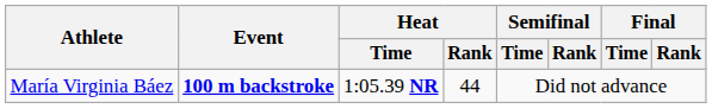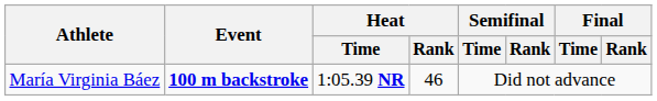María Virginia Báez | Heat / Rank: 44 -> 46
